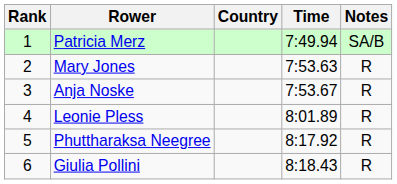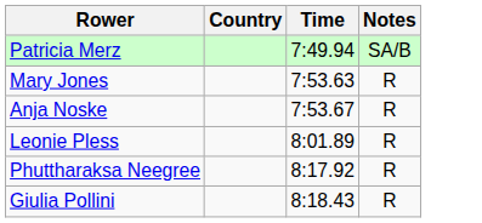- column: Rank | 1 | 2 | 3 | 4 | 5 | 6
